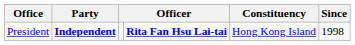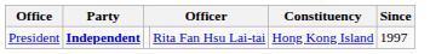President | column 4: bold -> normal
President | Since: 1998 -> 1997
